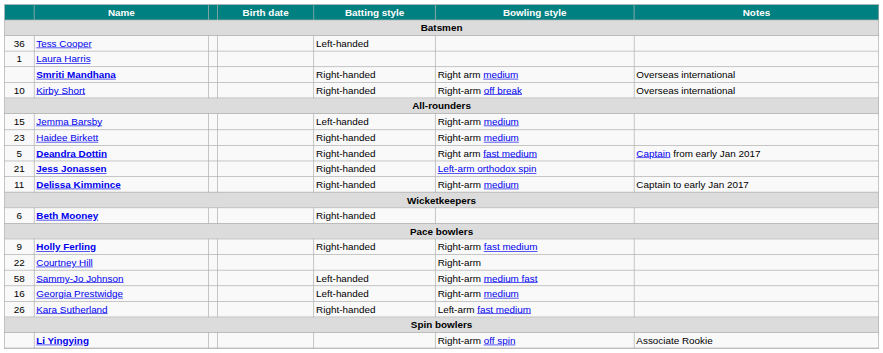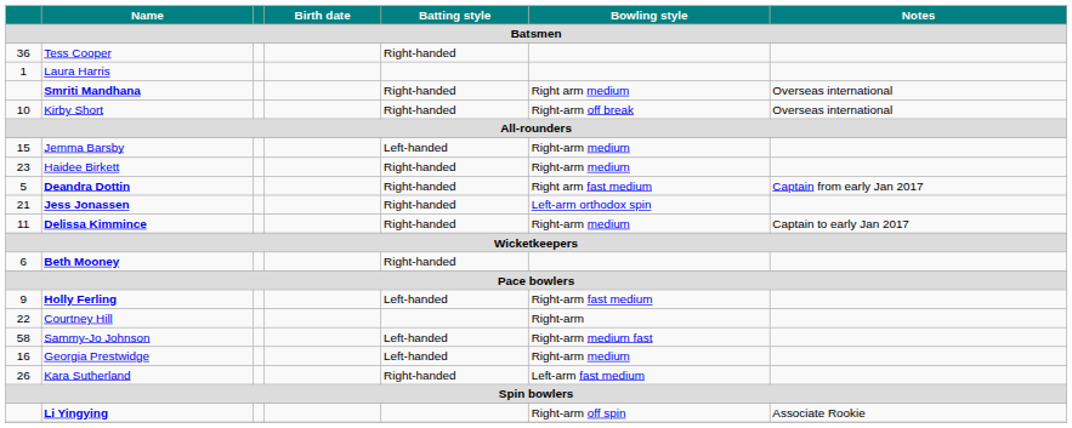Tess Cooper | Batting style: Left-handed -> Right-handed
Holly Ferling | Batting style: Right-handed -> Left-handed
